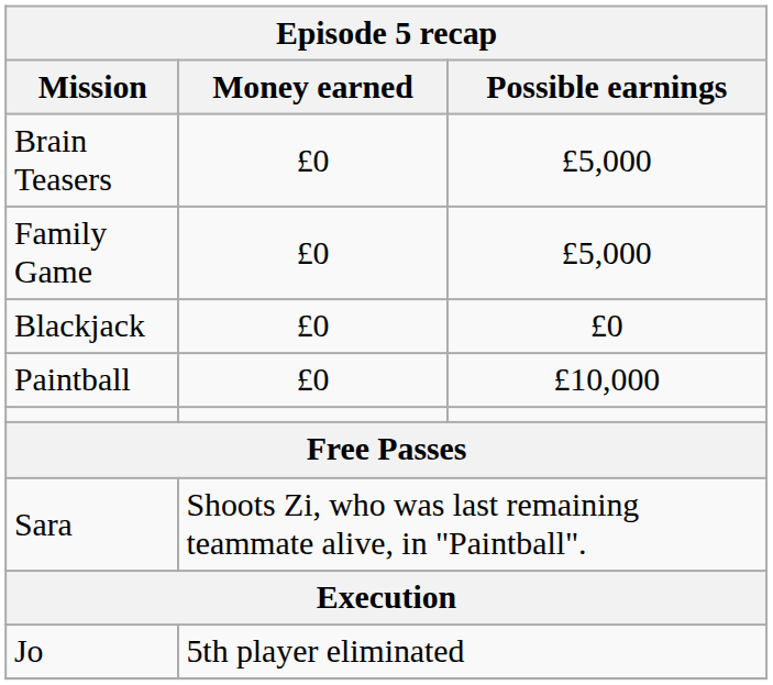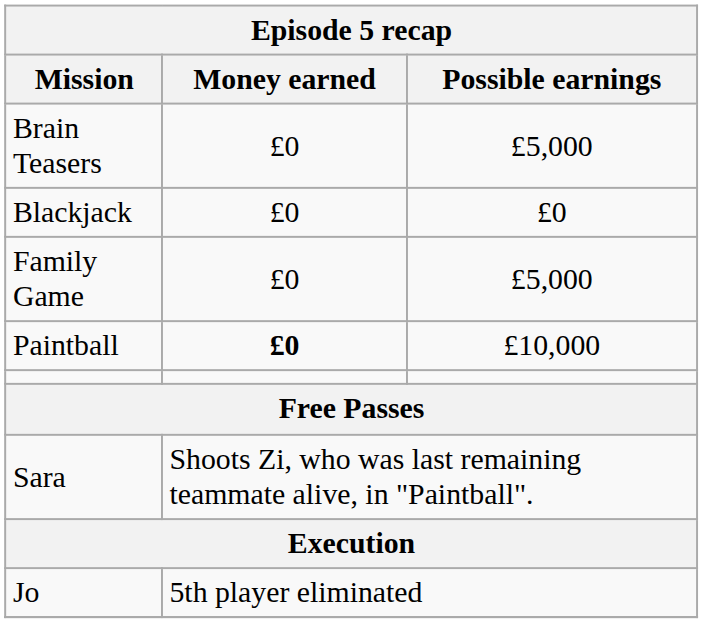rows swapped: Blackjack <-> Family Game
Paintball | Money earned: normal -> bold
